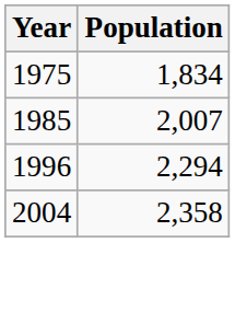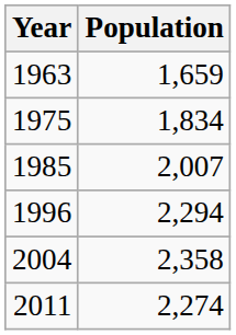+ row: 1963 | 1,659
+ row: 2011 | 2,274
